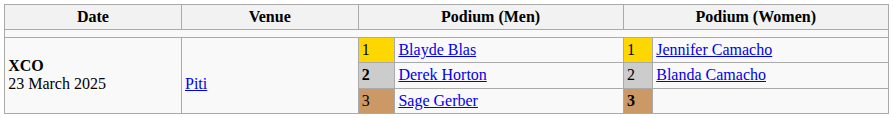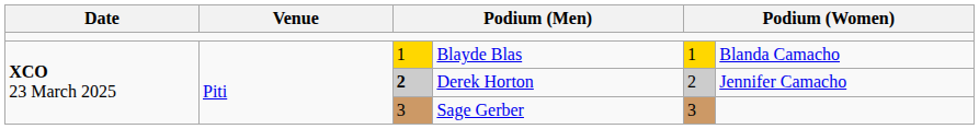Blayde Blas | column 6: Jennifer Camacho -> Blanda Camacho
Derek Horton | column 6: Blanda Camacho -> Jennifer Camacho
Sage Gerber | column 5: bold -> normal
